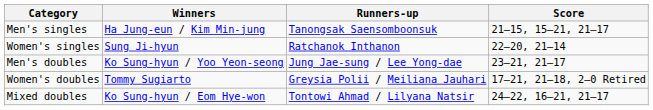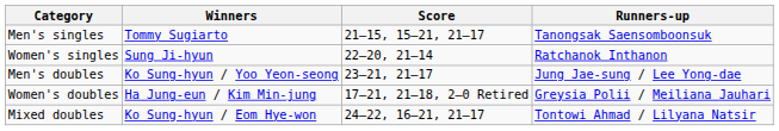columns swapped: Runners-up <-> Score
Men's singles | Winners: Ha Jung-eun / Kim Min-jung -> Tommy Sugiarto
Women's doubles | Winners: Tommy Sugiarto -> Ha Jung-eun / Kim Min-jung
